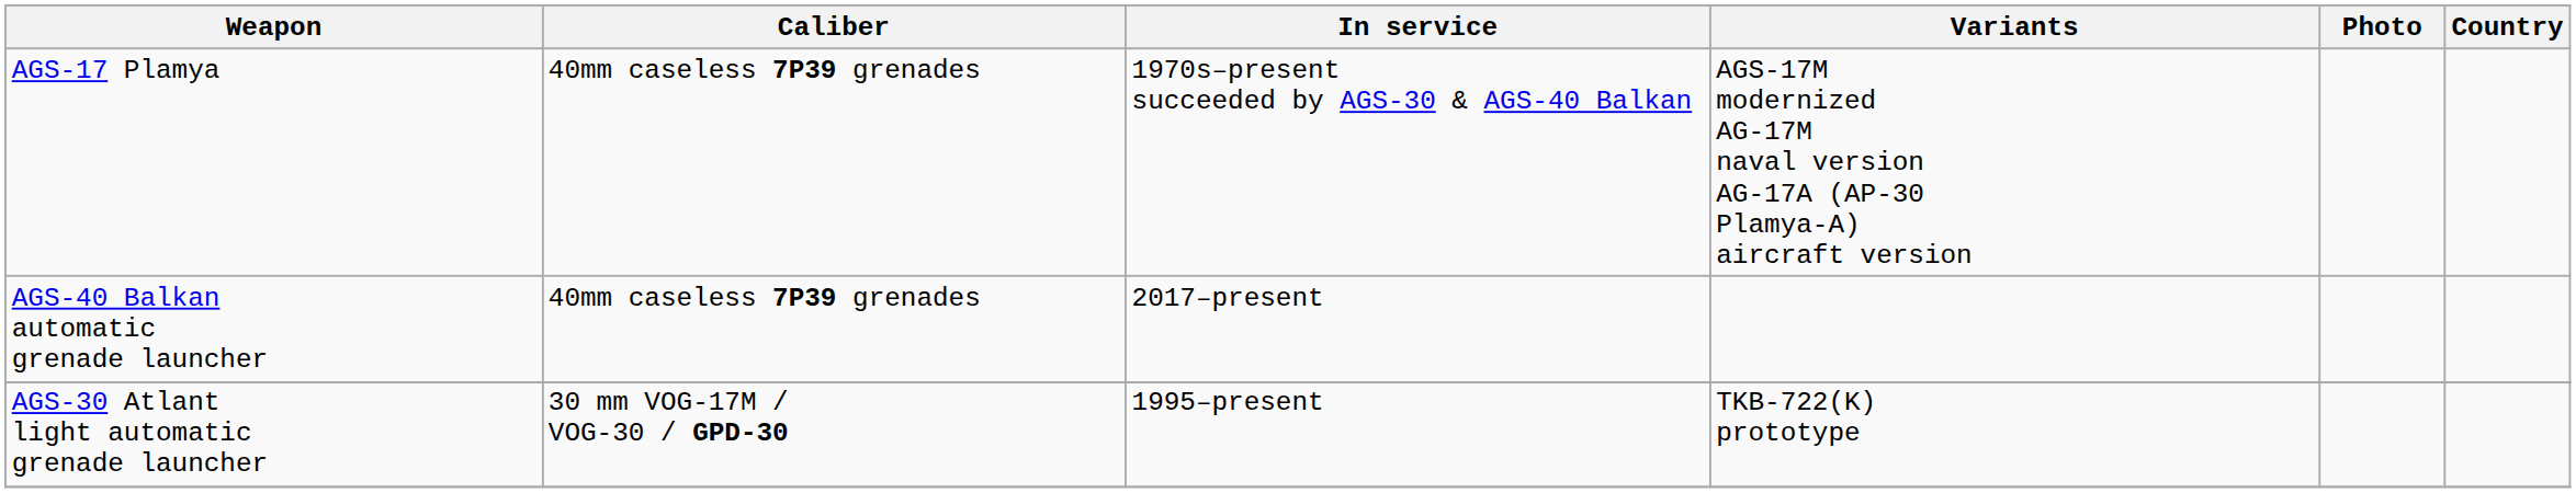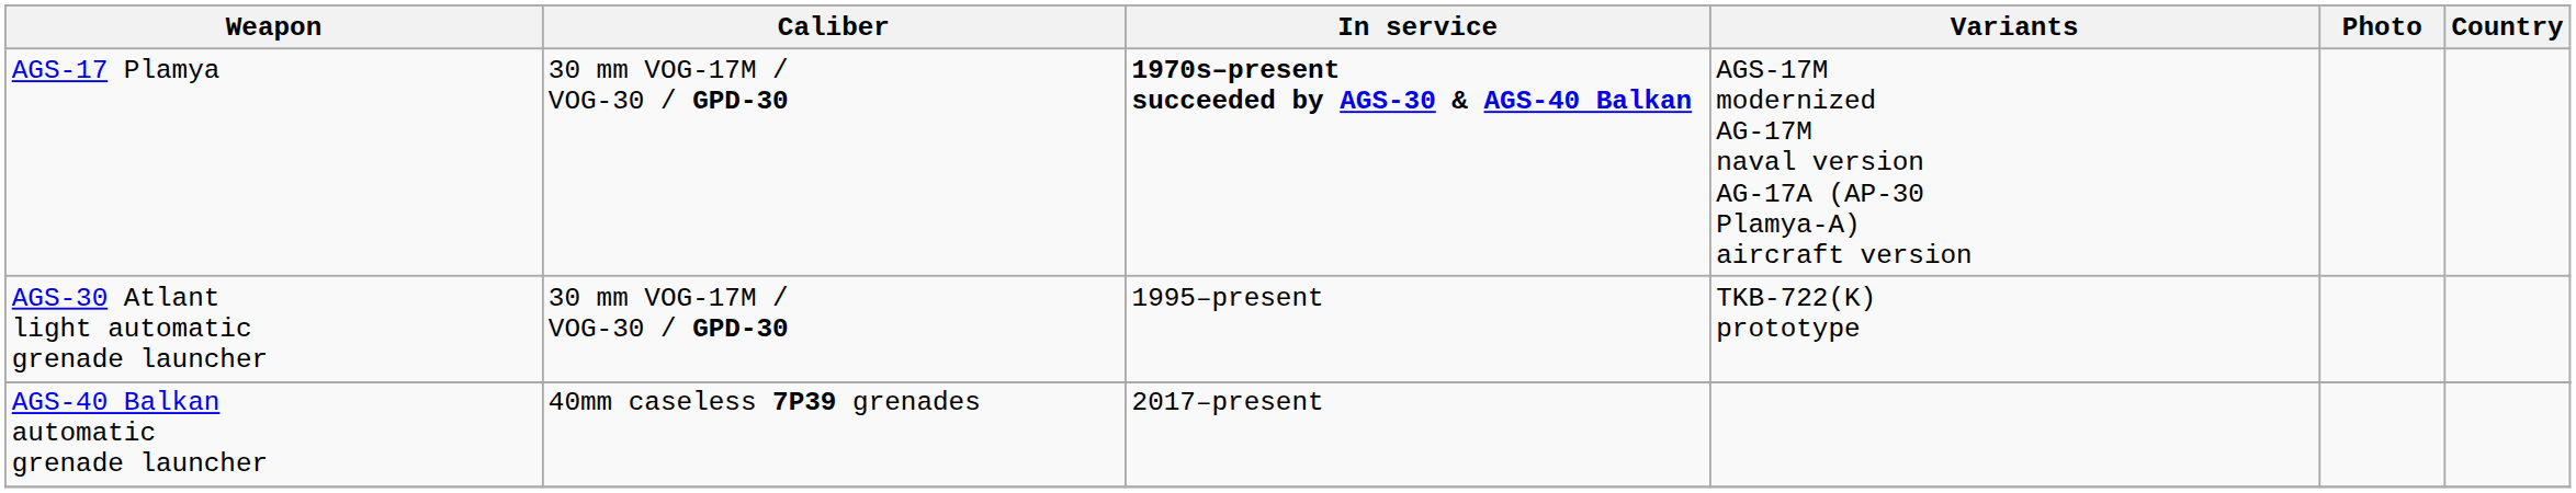AGS-17 Plamya | Caliber: 40mm caseless 7P39 grenades -> 30 mm VOG-17M / VOG-30 / GPD-30
AGS-17 Plamya | In service: normal -> bold
rows swapped: AGS-30 Atlant light automatic grenade launcher <-> AGS-40 Balkan automatic grenade launcher
